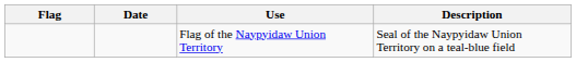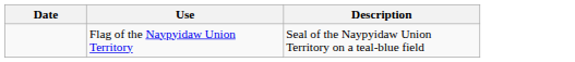- column: Flag
